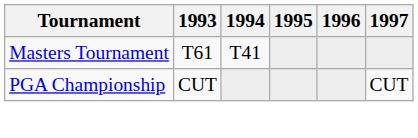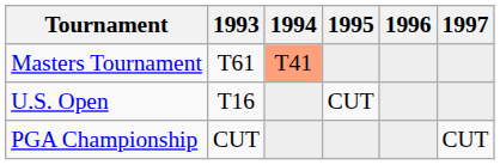Masters Tournament | 1994: no background -> lightsalmon background
+ row: U.S. Open | T16 | CUT
